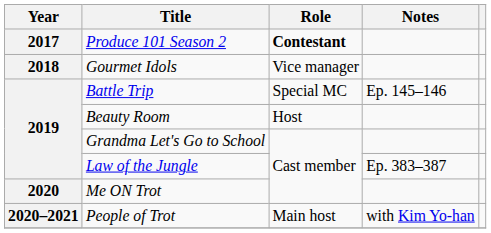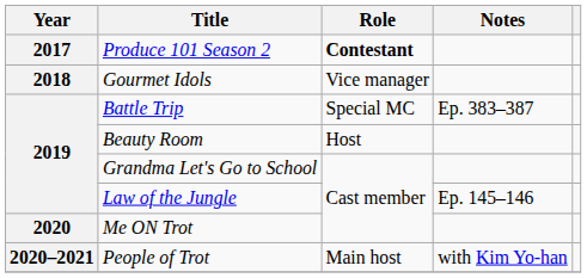Battle Trip | Notes: Ep. 145–146 -> Ep. 383–387
Law of the Jungle | Notes: Ep. 383–387 -> Ep. 145–146
